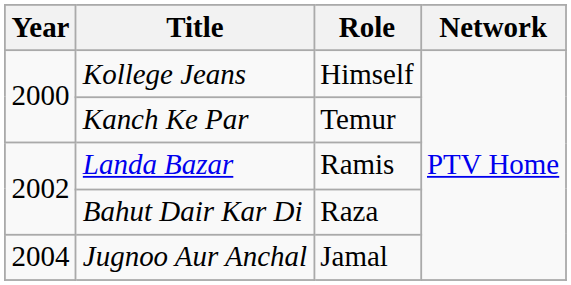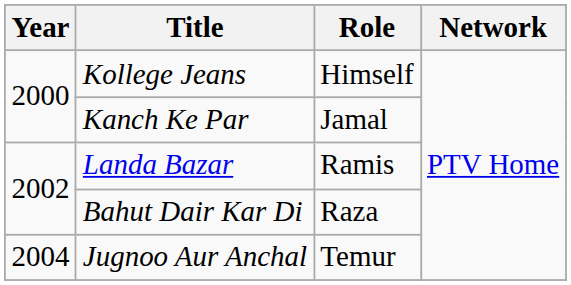Kanch Ke Par | Role: Temur -> Jamal
Jugnoo Aur Anchal | Role: Jamal -> Temur
